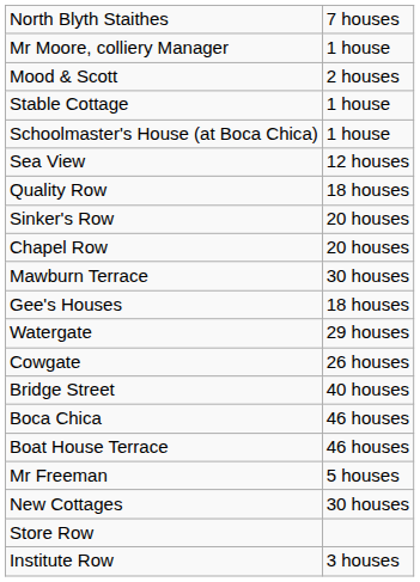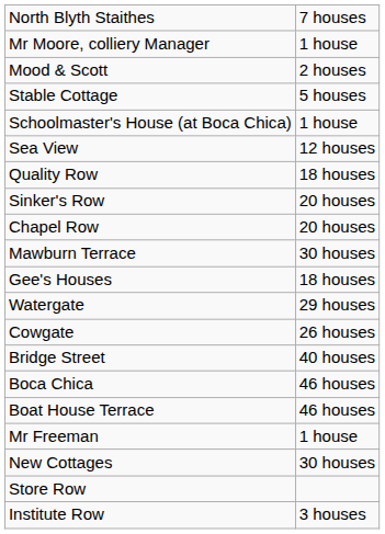Stable Cottage | column 2: 1 house -> 5 houses
Mr Freeman | column 2: 5 houses -> 1 house
